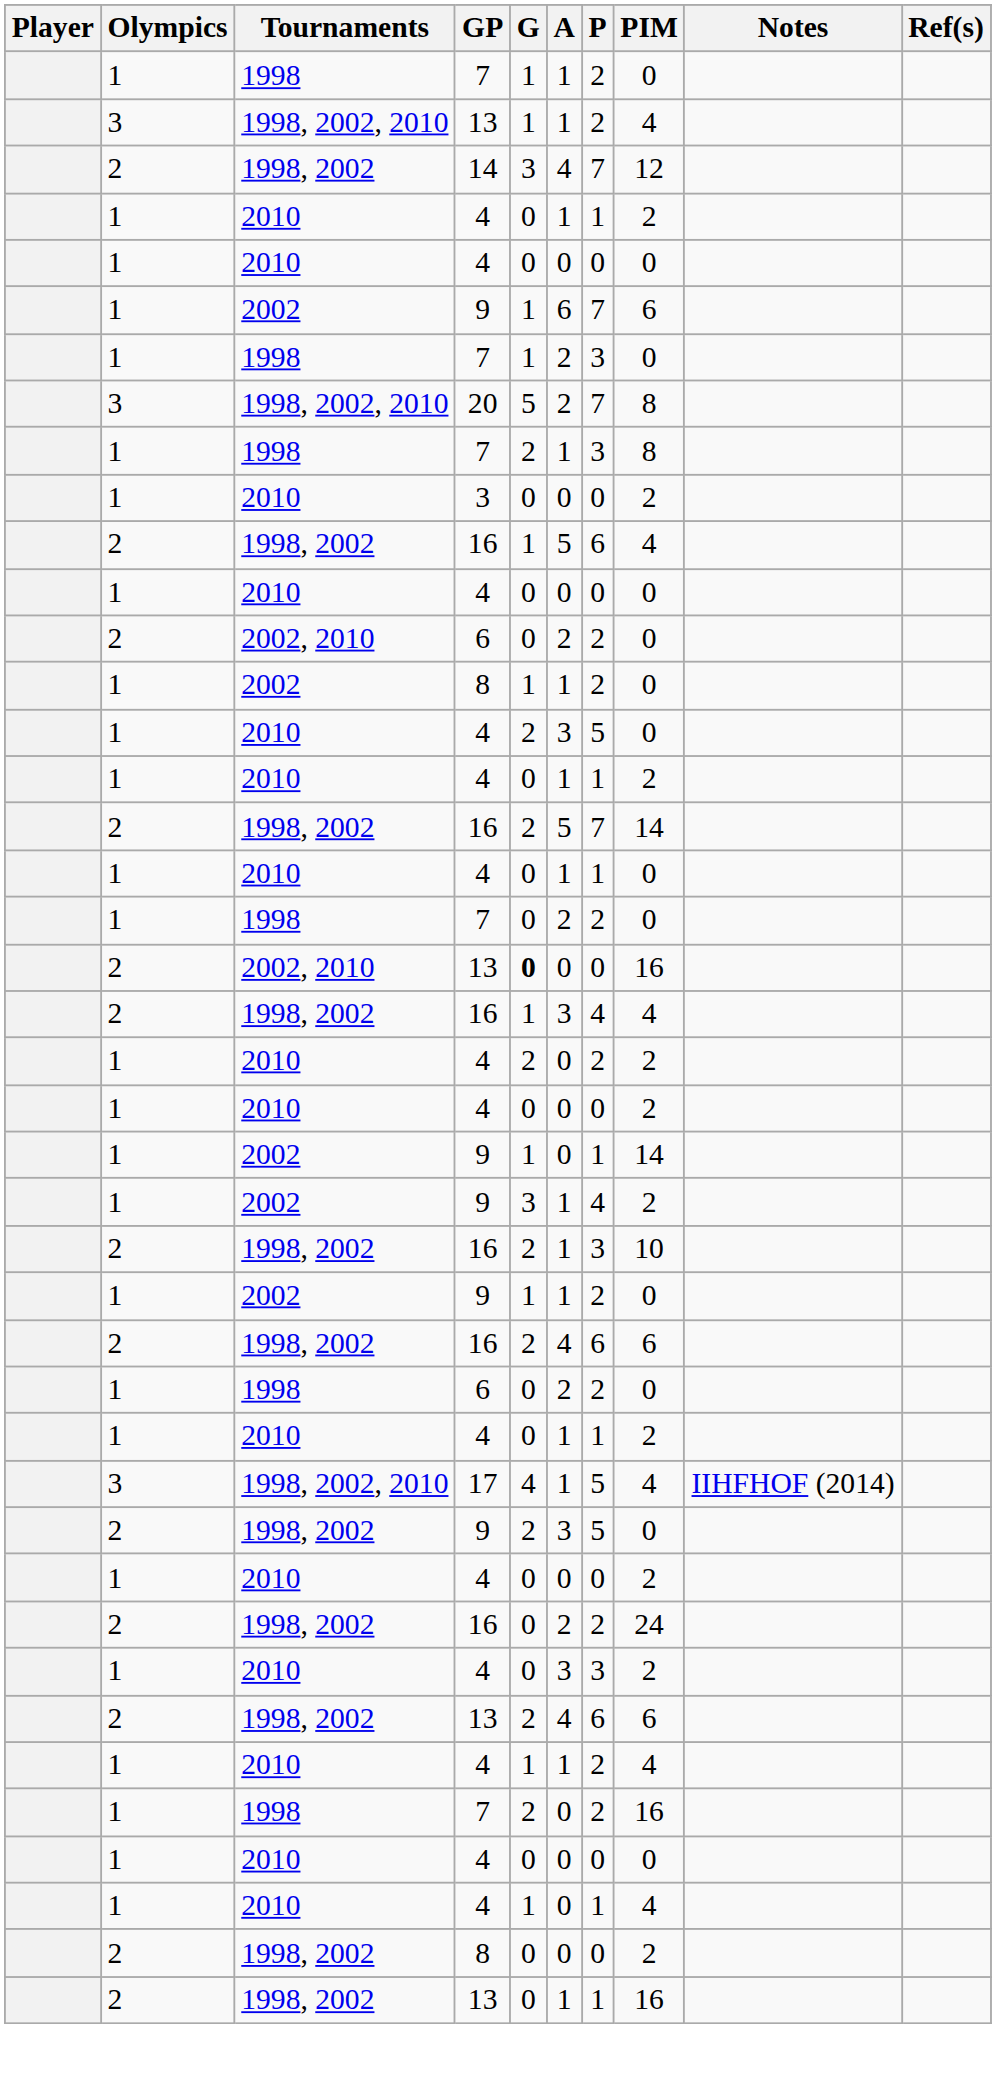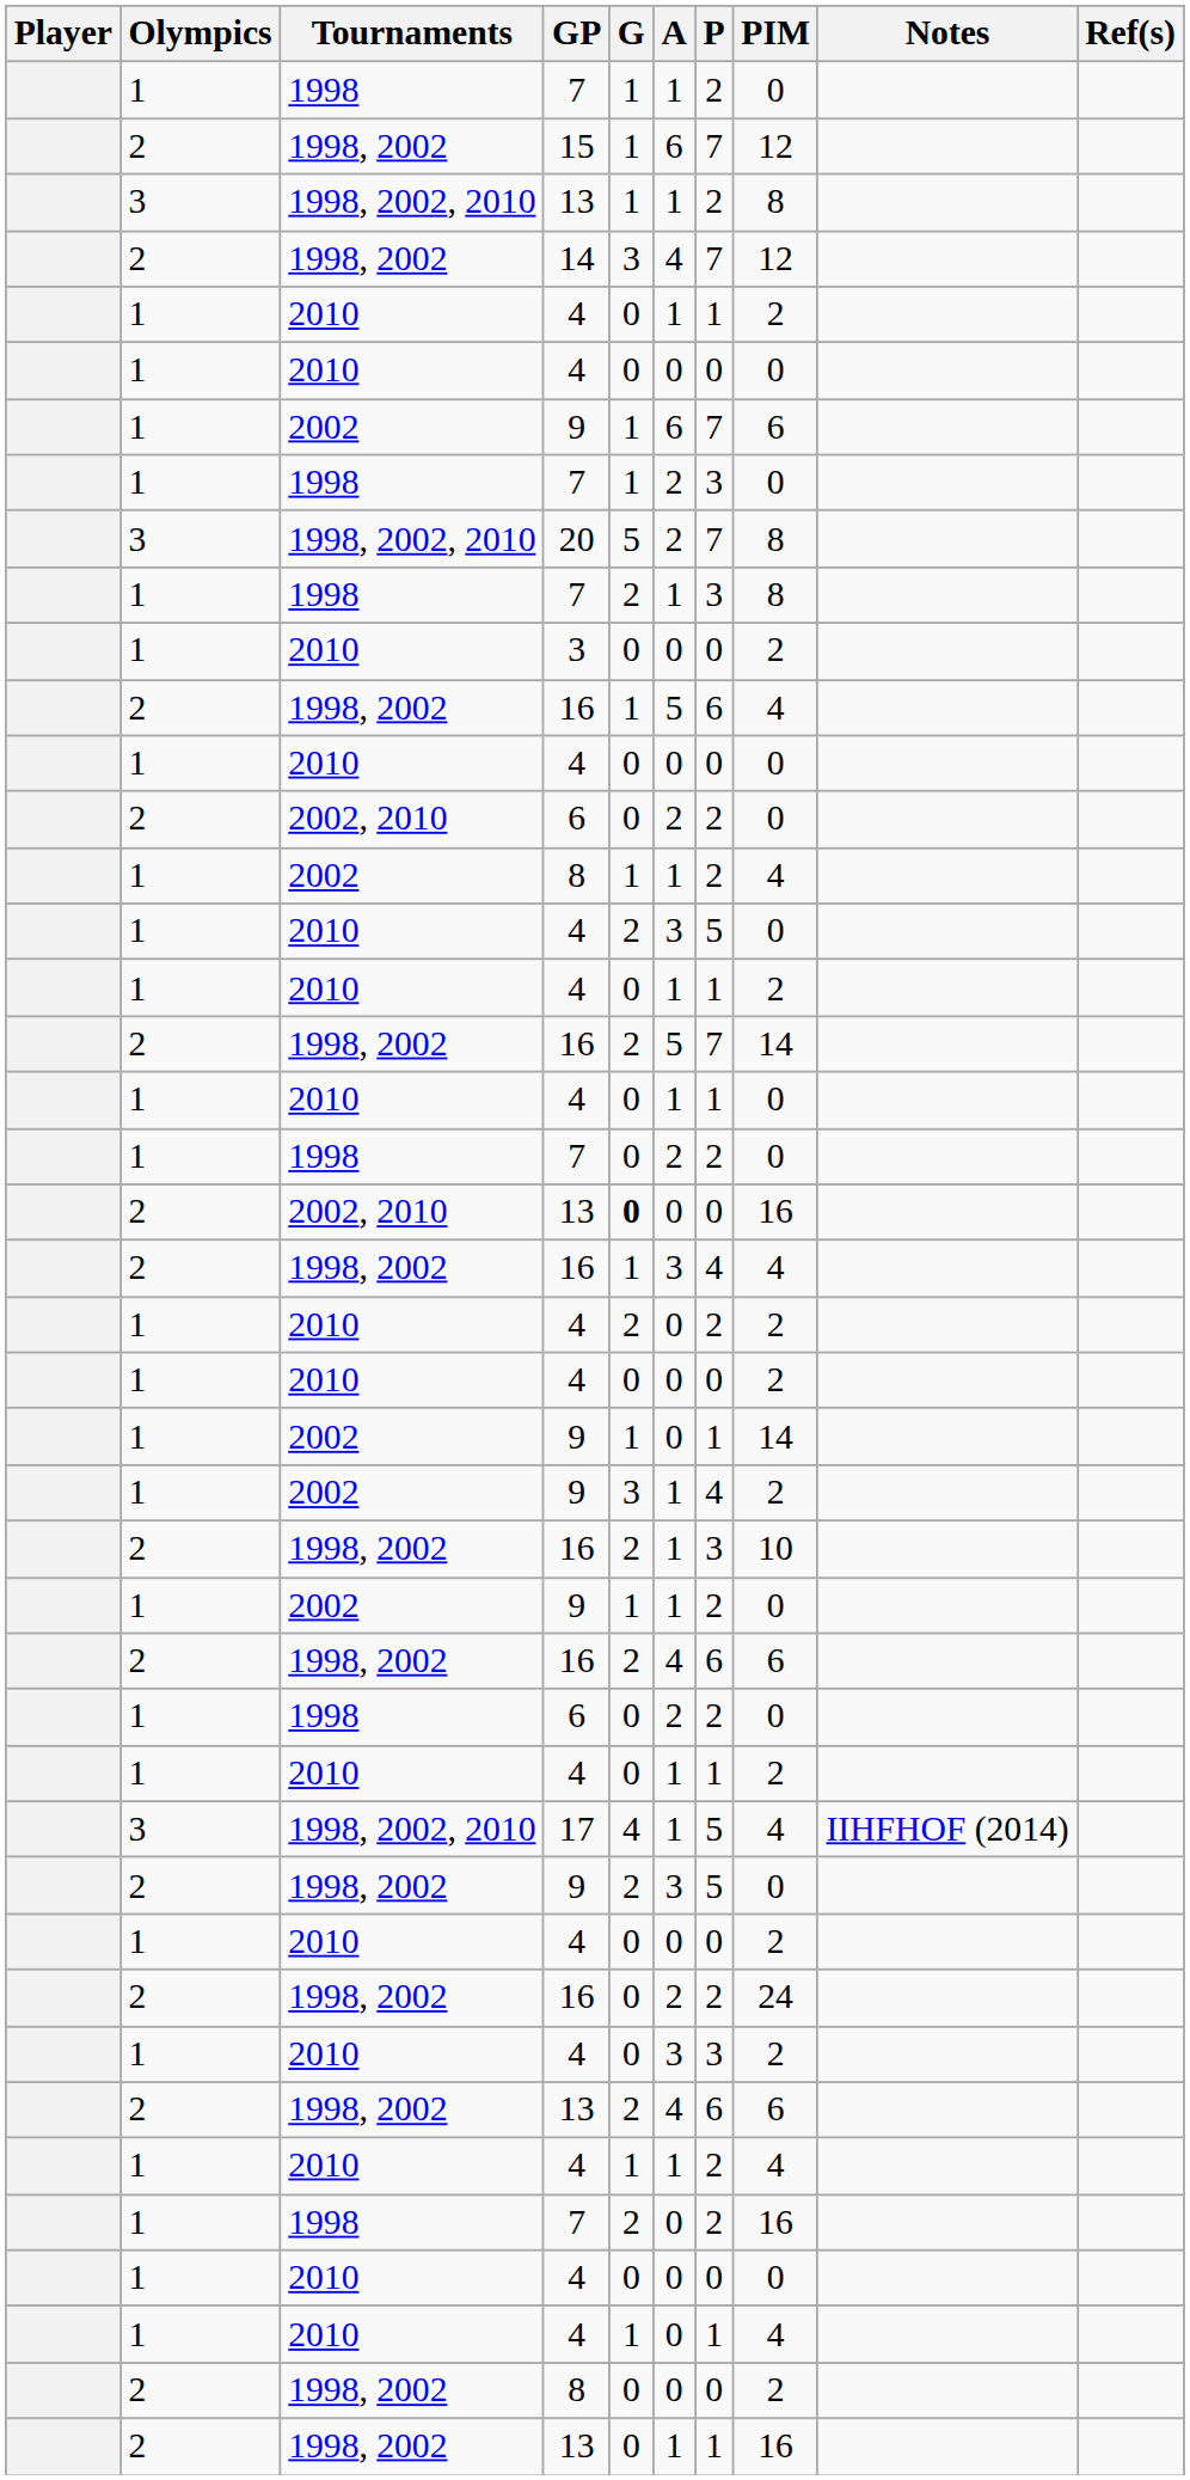+ row: 2 | 1998, 2002 | 15 | 1 | 6 | 7 | 12
1998, 2002, 2010 / 13 | PIM: 4 -> 8
2002 / 8 | PIM: 0 -> 4
